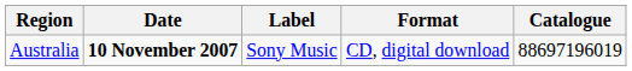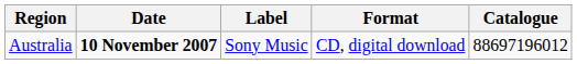Australia | Catalogue: 88697196019 -> 88697196012
